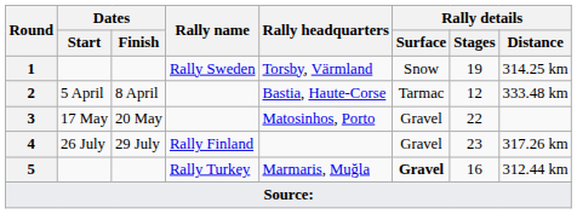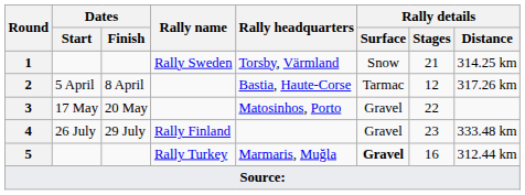1 | Rally details / Stages: 19 -> 21
2 | Rally details / Distance: 333.48 km -> 317.26 km
4 | Rally details / Distance: 317.26 km -> 333.48 km
